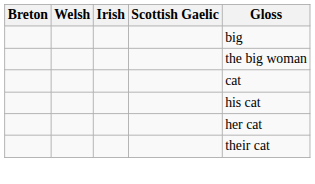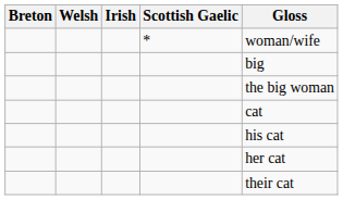+ row: * | woman/wife
